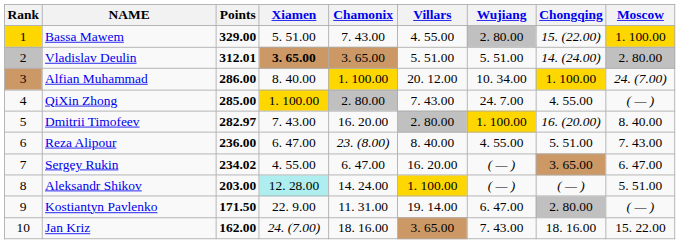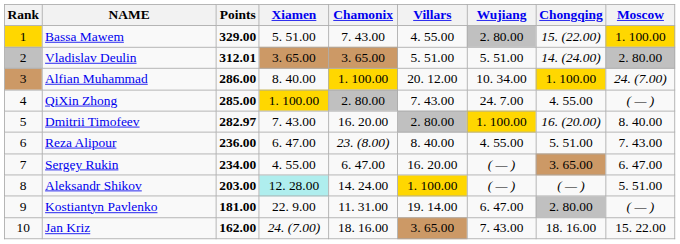Vladislav Deulin | Xiamen: bold -> normal
Sergey Rukin | Points: 234.02 -> 234.00
Kostiantyn Pavlenko | Points: 171.50 -> 181.00
